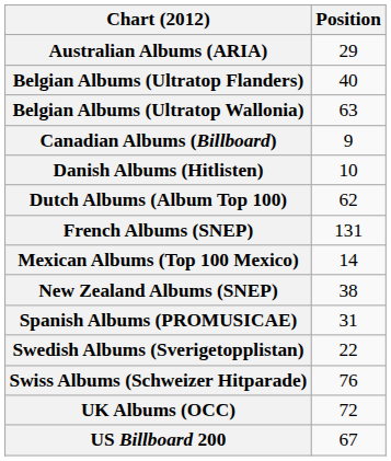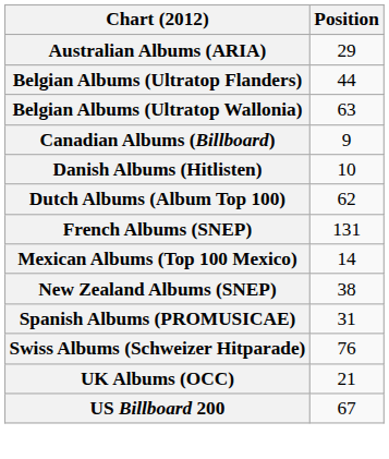Belgian Albums (Ultratop Flanders) | Position: 40 -> 44
- row: Swedish Albums (Sverigetopplistan) | 22
UK Albums (OCC) | Position: 72 -> 21
